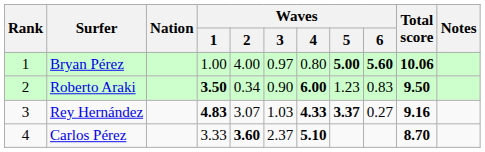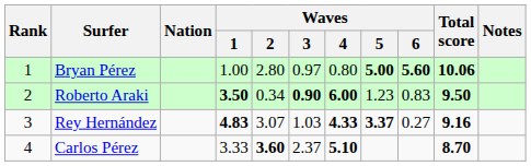Bryan Pérez | Waves / 2: 4.00 -> 2.80
Roberto Araki | Waves / 3: normal -> bold
